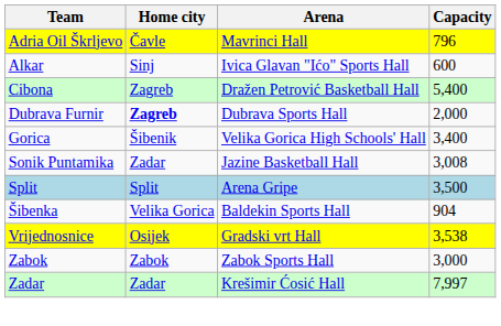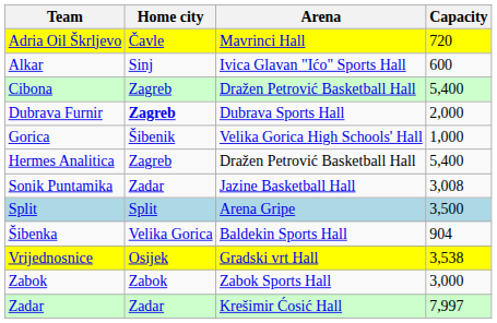Adria Oil Škrljevo | Capacity: 796 -> 720
Gorica | Capacity: 3,400 -> 1,000
+ row: Hermes Analitica | Zagreb | Dražen Petrović Basketball Hall | 5,400
